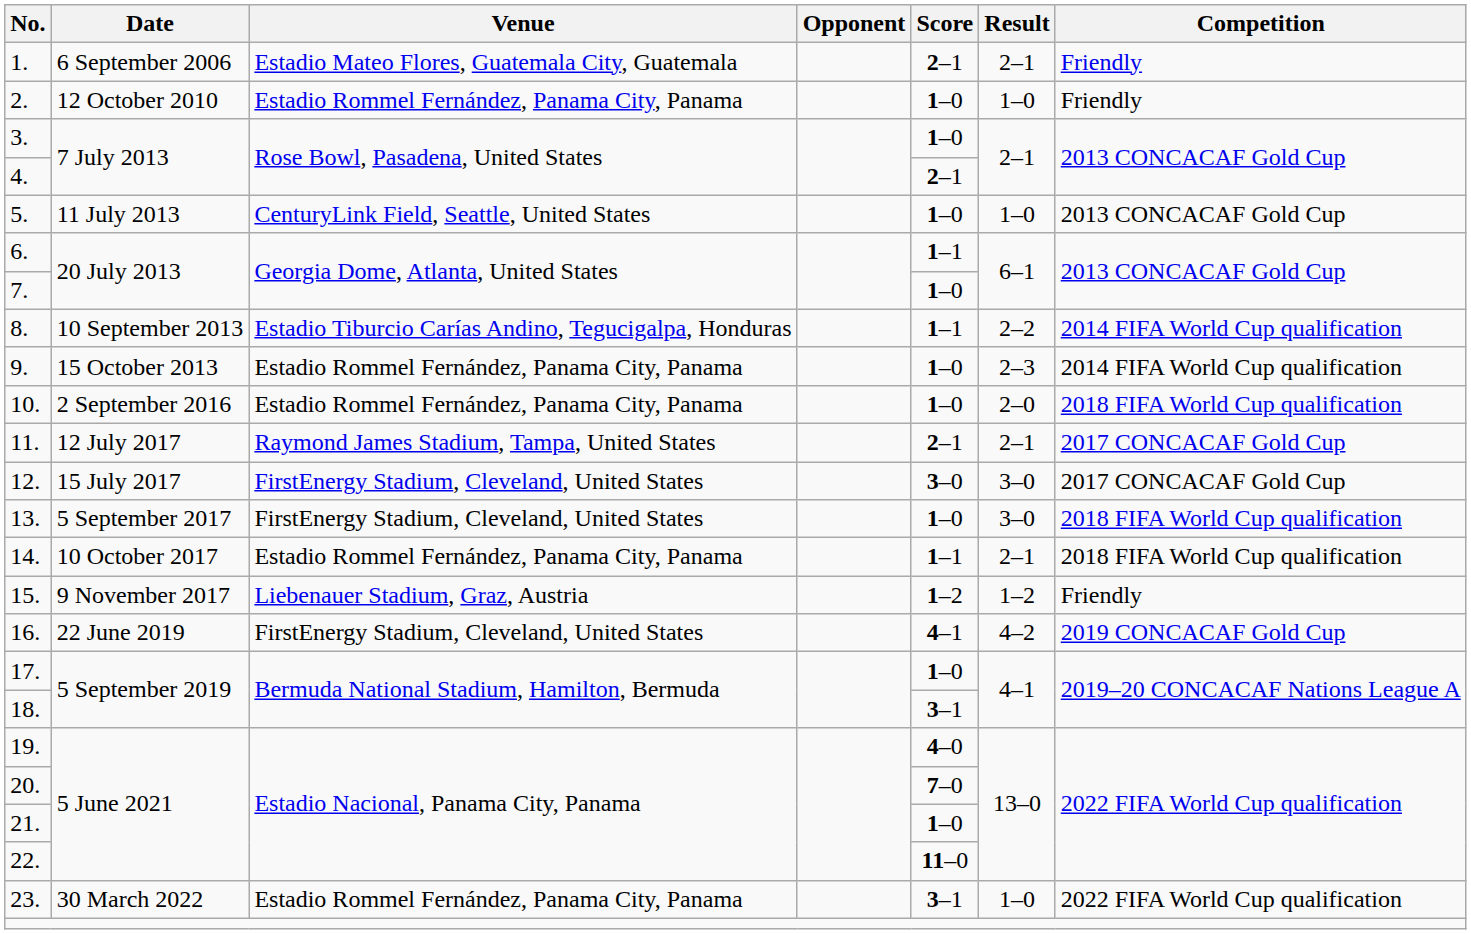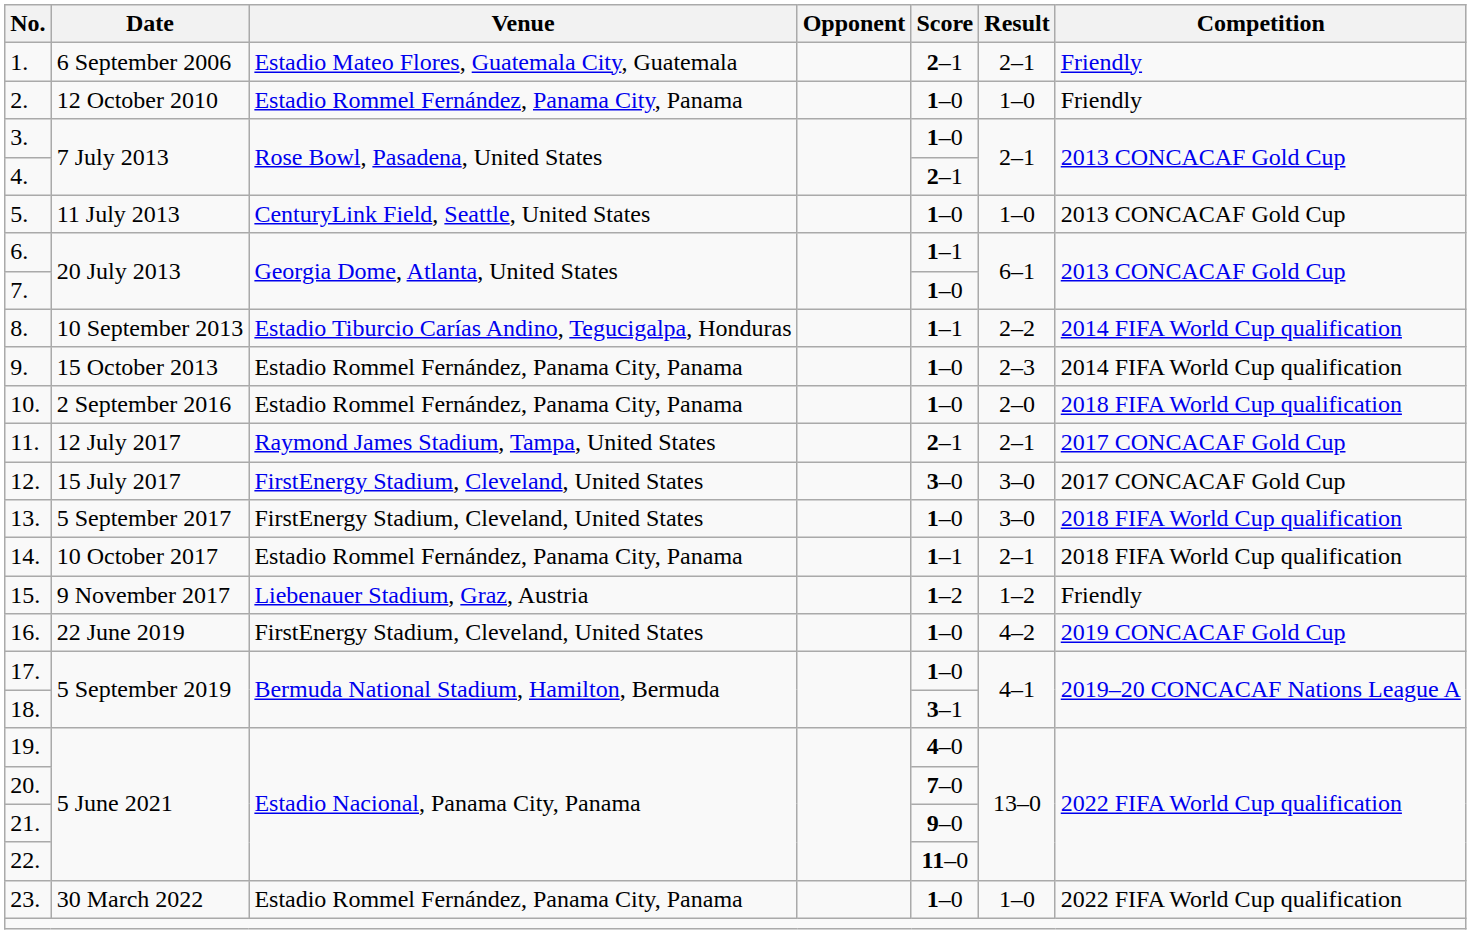16. | Score: 4–1 -> 1–0
21. | Score: 1–0 -> 9–0
23. | Score: 3–1 -> 1–0
